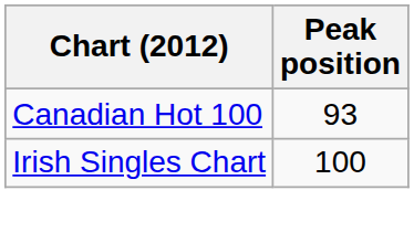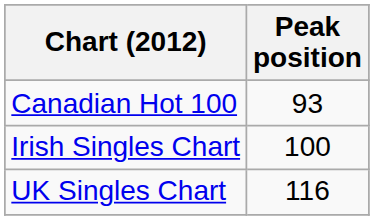+ row: UK Singles Chart | 116
